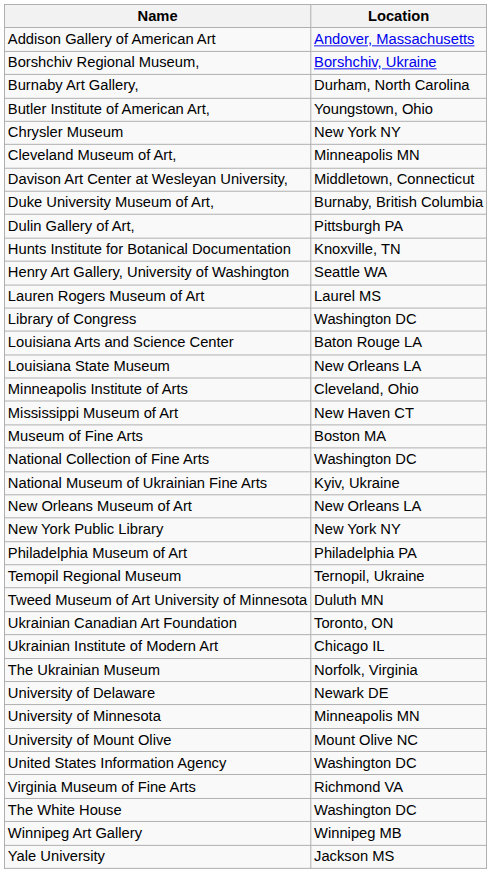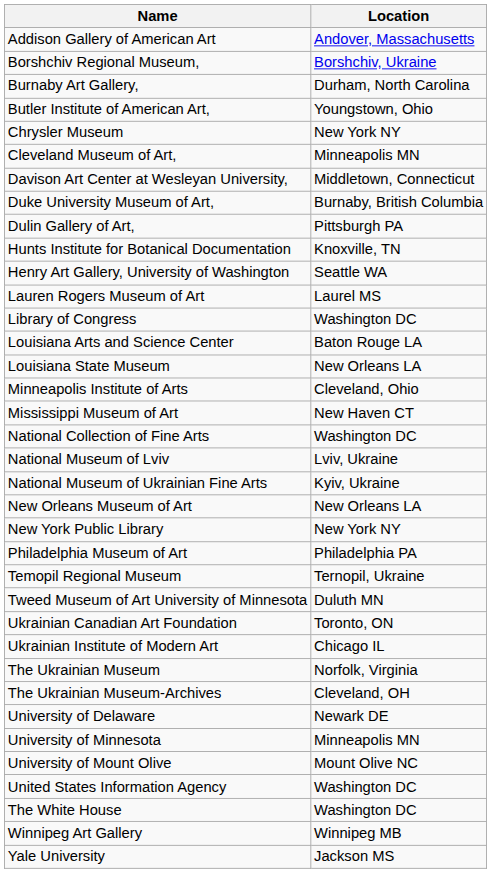- row: Museum of Fine Arts | Boston MA
+ row: National Museum of Lviv | Lviv, Ukraine
+ row: The Ukrainian Museum-Archives | Cleveland, OH
- row: Virginia Museum of Fine Arts | Richmond VA
